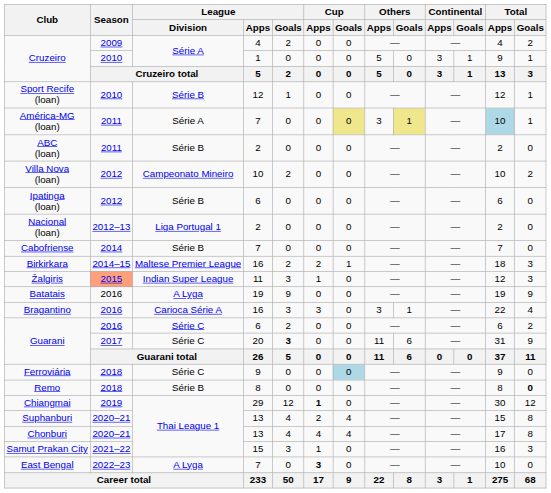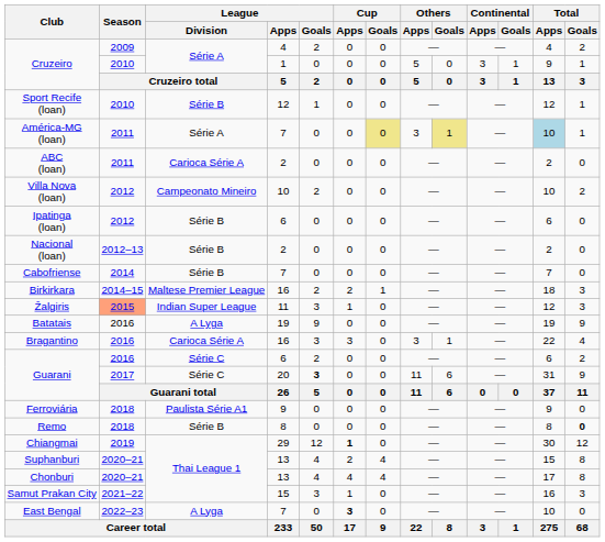ABC (loan) | League / Division: Série B -> Carioca Série A
Nacional (loan) | League / Division: Liga Portugal 1 -> Série B
Ferroviária | League / Division: Série C -> Paulista Série A1
Ferroviária | Cup / Goals: lightblue background -> no background
